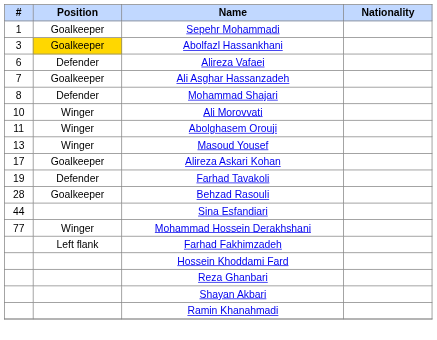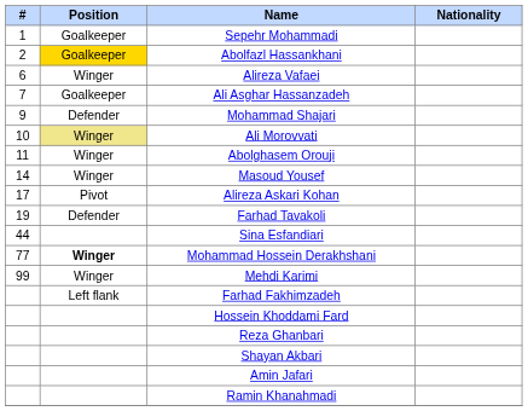Abolfazl Hassankhani | #: 3 -> 2
Alireza Vafaei | Position: Defender -> Winger
Mohammad Shajari | #: 8 -> 9
Ali Morovvati | Position: no background -> khaki background
Masoud Yousef | #: 13 -> 14
Alireza Askari Kohan | Position: Goalkeeper -> Pivot
- row: 28 | Goalkeeper | Behzad Rasouli
Mohammad Hossein Derakhshani | Position: normal -> bold
+ row: 99 | Winger | Mehdi Karimi
+ row: Amin Jafari
